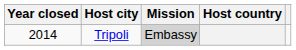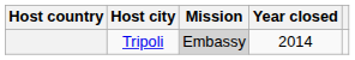columns swapped: Host country <-> Year closed
